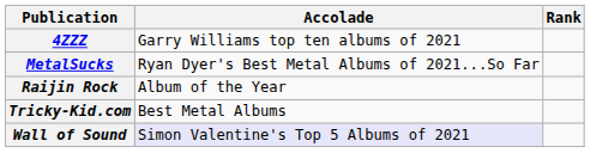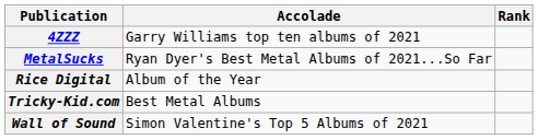- row: Raijin Rock | Album of the Year
+ row: Rice Digital | Album of the Year
Wall of Sound | Accolade: lavender background -> no background
